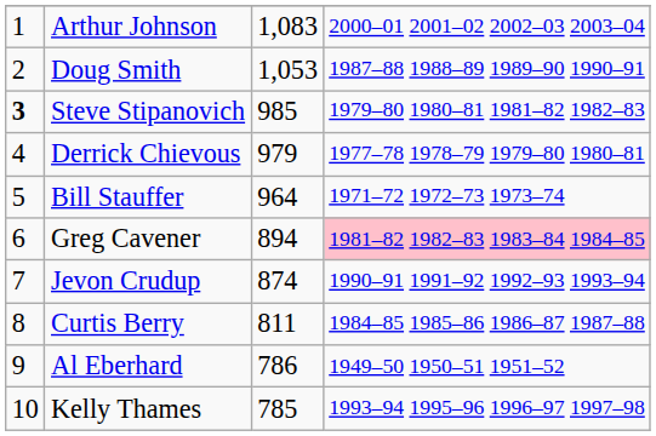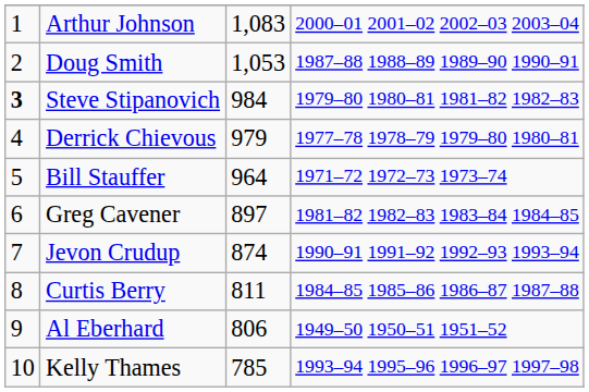Steve Stipanovich | column 3: 985 -> 984
Greg Cavener | column 3: 894 -> 897
Greg Cavener | column 4: pink background -> no background
Al Eberhard | column 3: 786 -> 806
